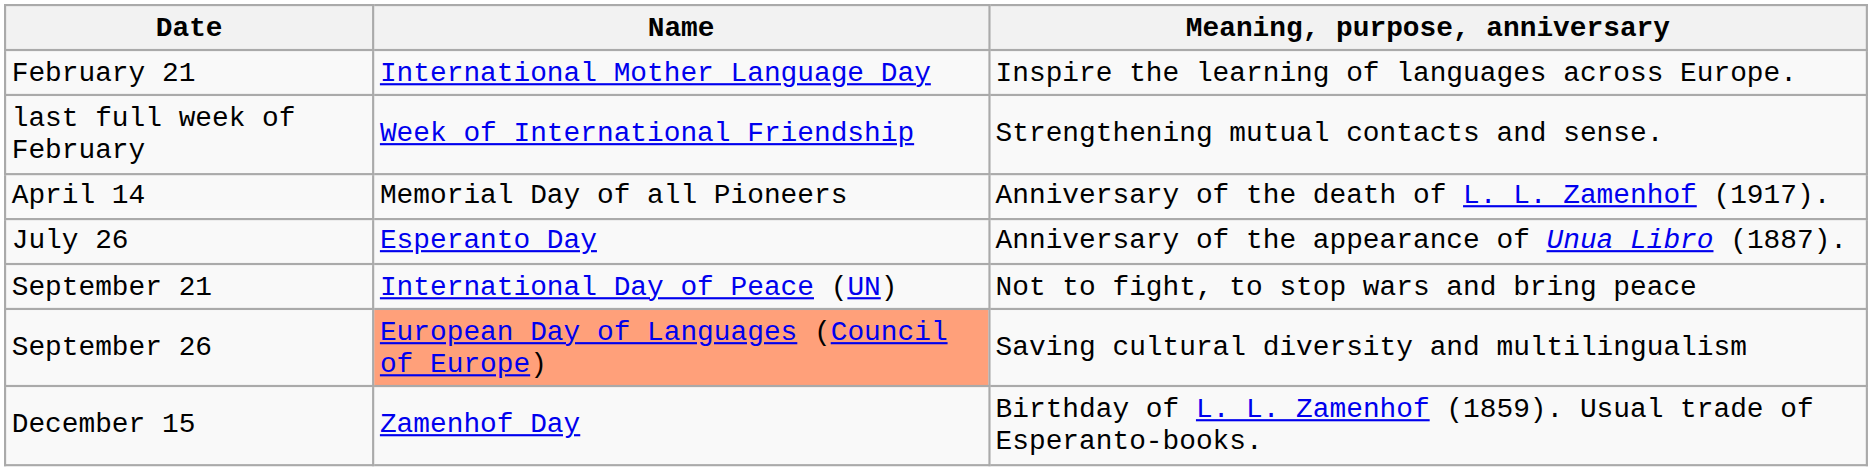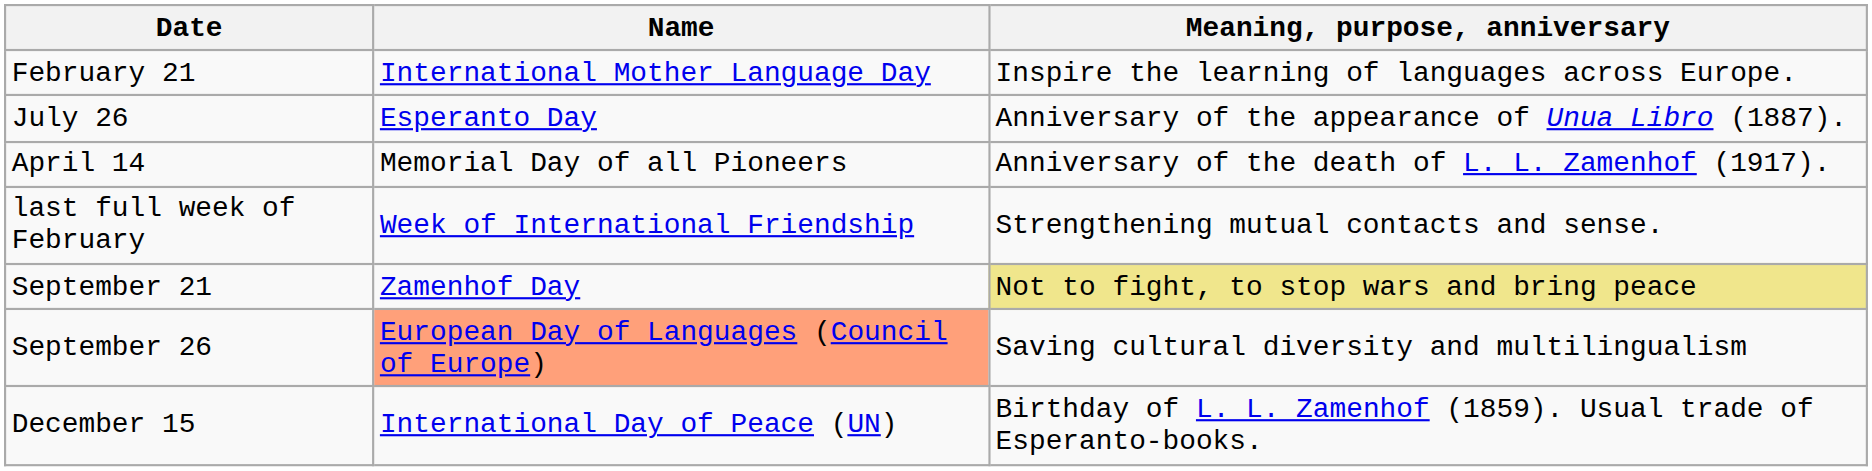rows swapped: last full week of February <-> July 26
September 21 | Name: International Day of Peace (UN) -> Zamenhof Day
September 21 | Meaning, purpose, anniversary: no background -> khaki background
December 15 | Name: Zamenhof Day -> International Day of Peace (UN)
